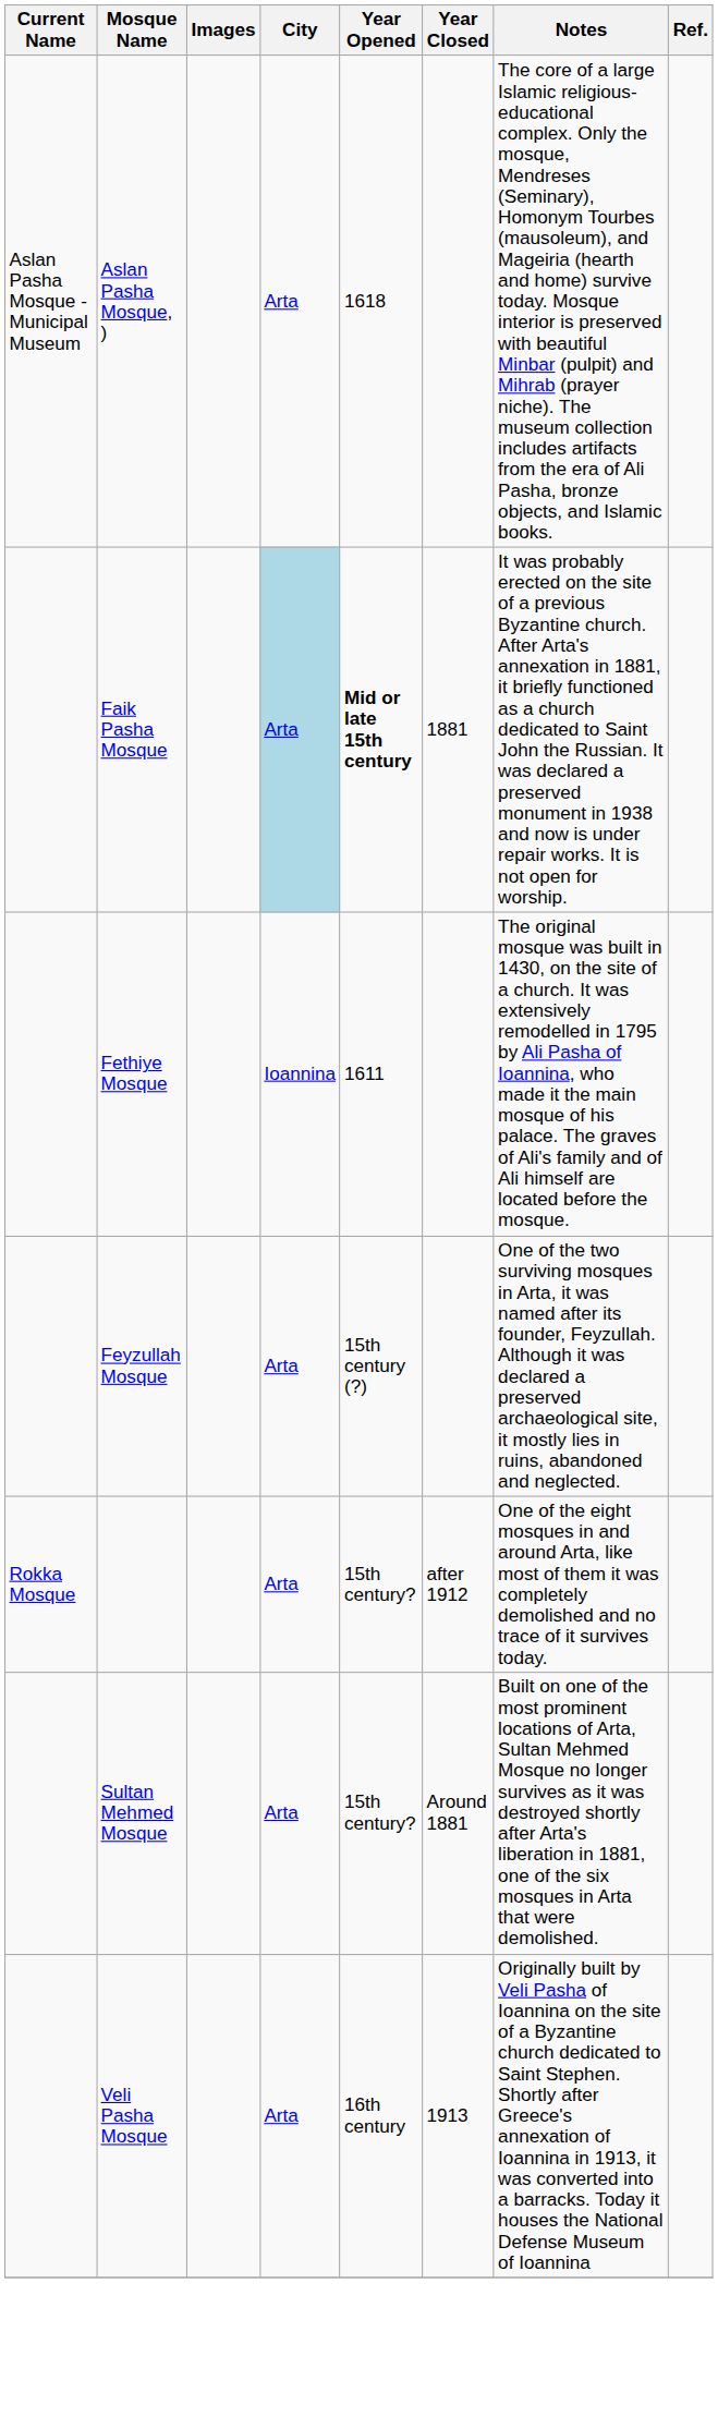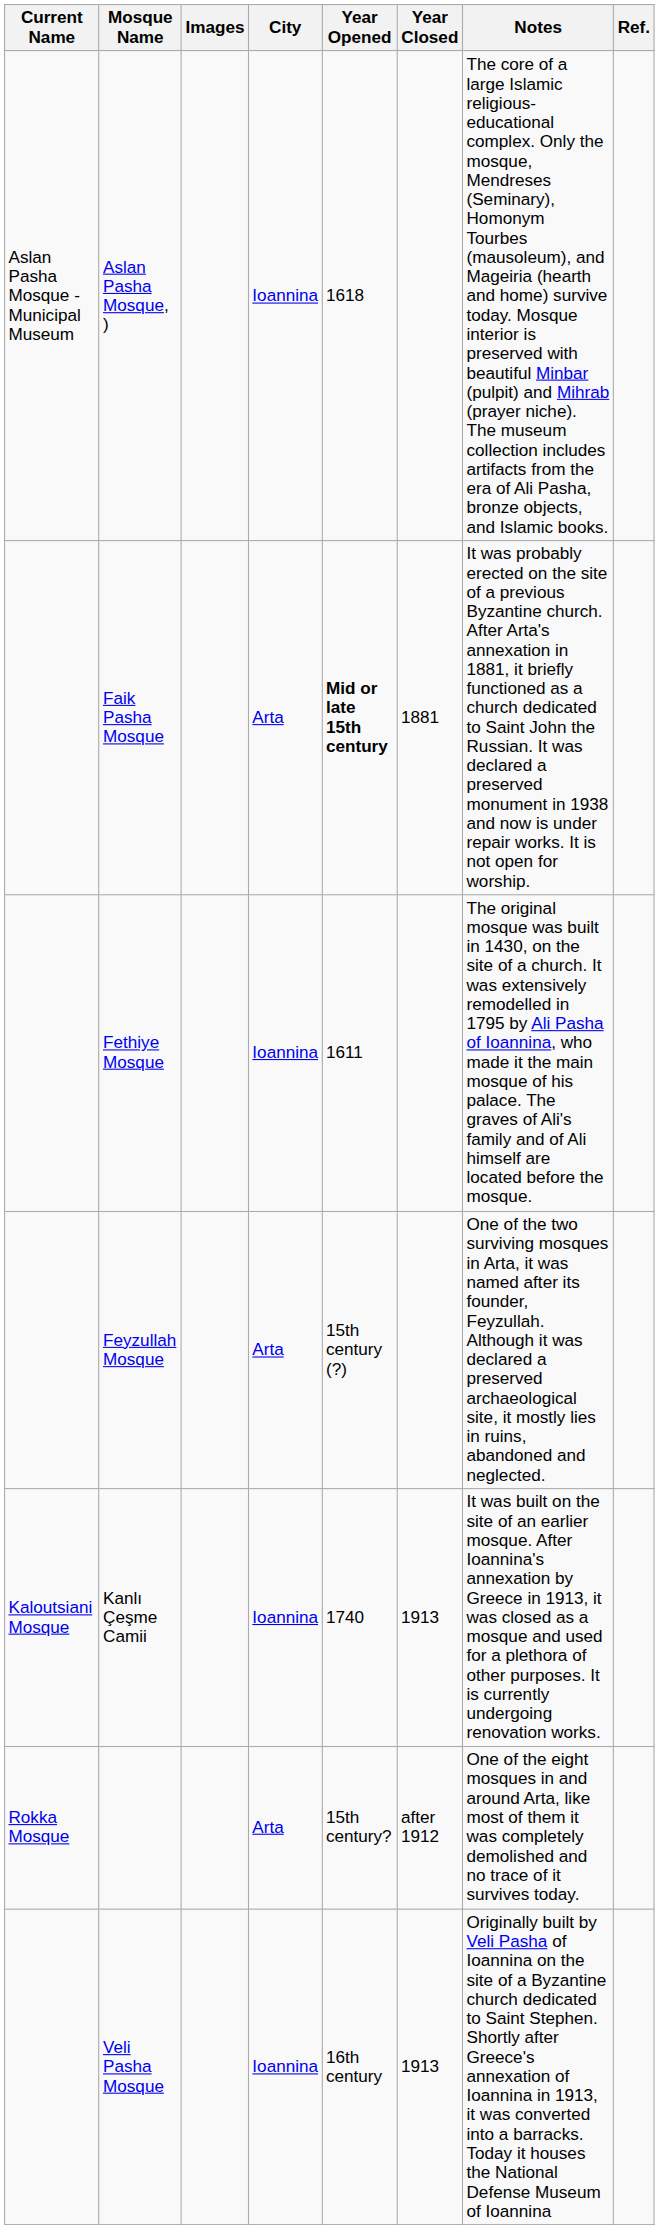Aslan Pasha Mosque, ) | City: Arta -> Ioannina
Faik Pasha Mosque | City: lightblue background -> no background
+ row: Kaloutsiani Mosque | Kanlı Çeşme Camii | Ioannina | 1740 | 1913 | It was built on the site of an earlier mosque. After Ioannina's annexation by Greece in 1913, it was closed as a mosque and used for a plethora of other purposes. It is currently undergoing renovation works.
- row: Sultan Mehmed Mosque | Arta | 15th century? | Around 1881 | Built on one of the most prominent locations of Arta, Sultan Mehmed Mosque no longer survives as it was destroyed shortly after Arta's liberation in 1881, one of the six mosques in Arta that were demolished.
Veli Pasha Mosque | City: Arta -> Ioannina
